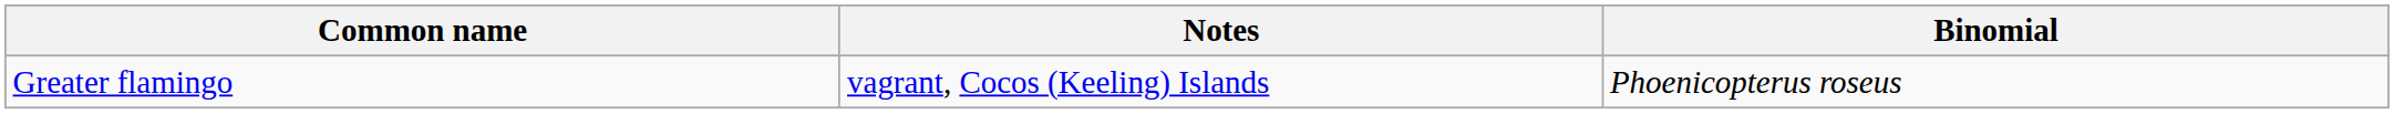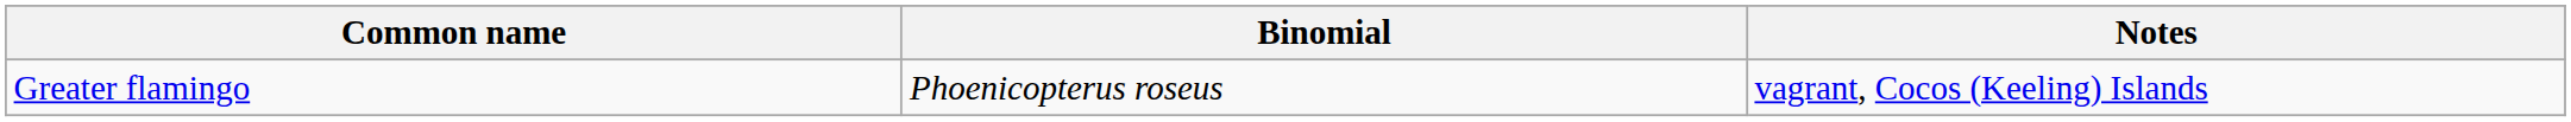columns swapped: Binomial <-> Notes
